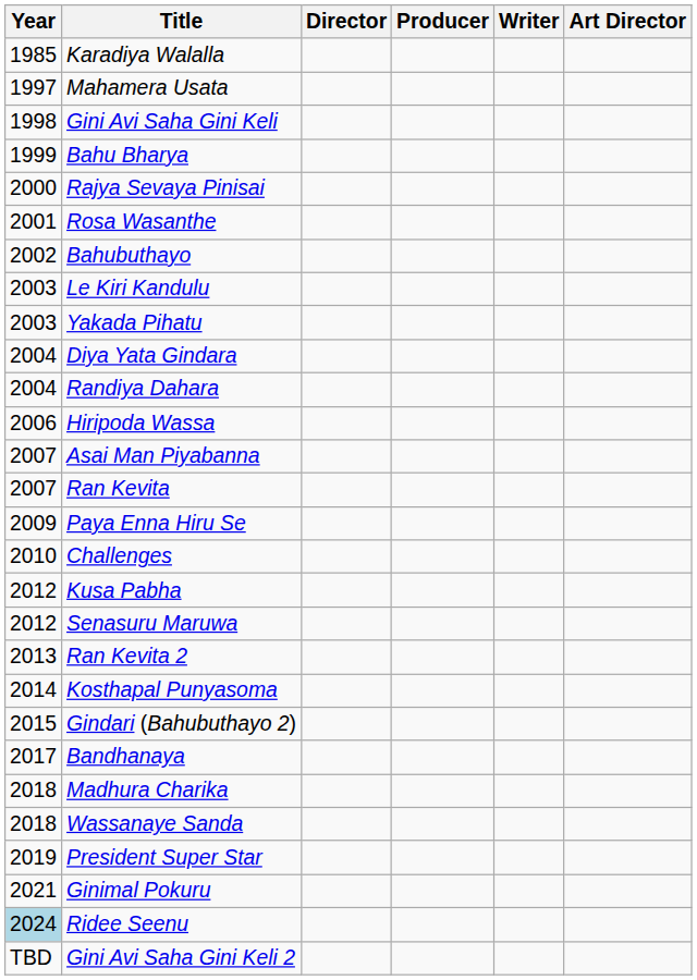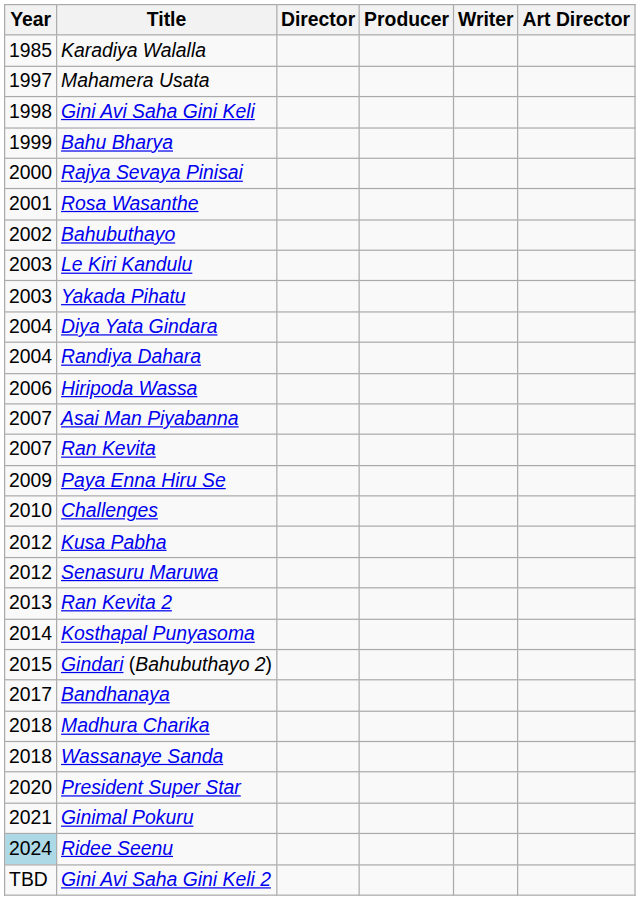President Super Star | Year: 2019 -> 2020
